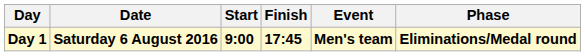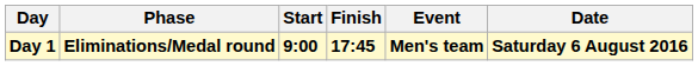columns swapped: Date <-> Phase
